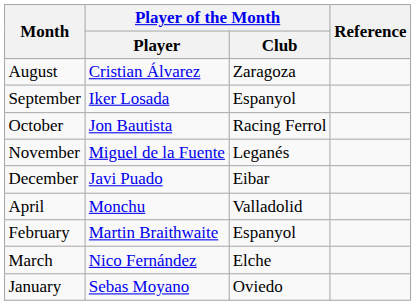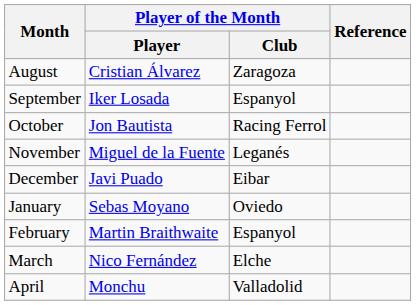rows swapped: January <-> April
